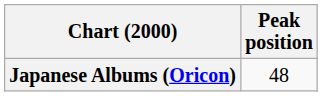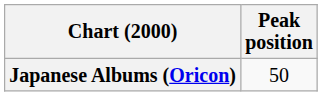Japanese Albums (Oricon) | Peak position: 48 -> 50
